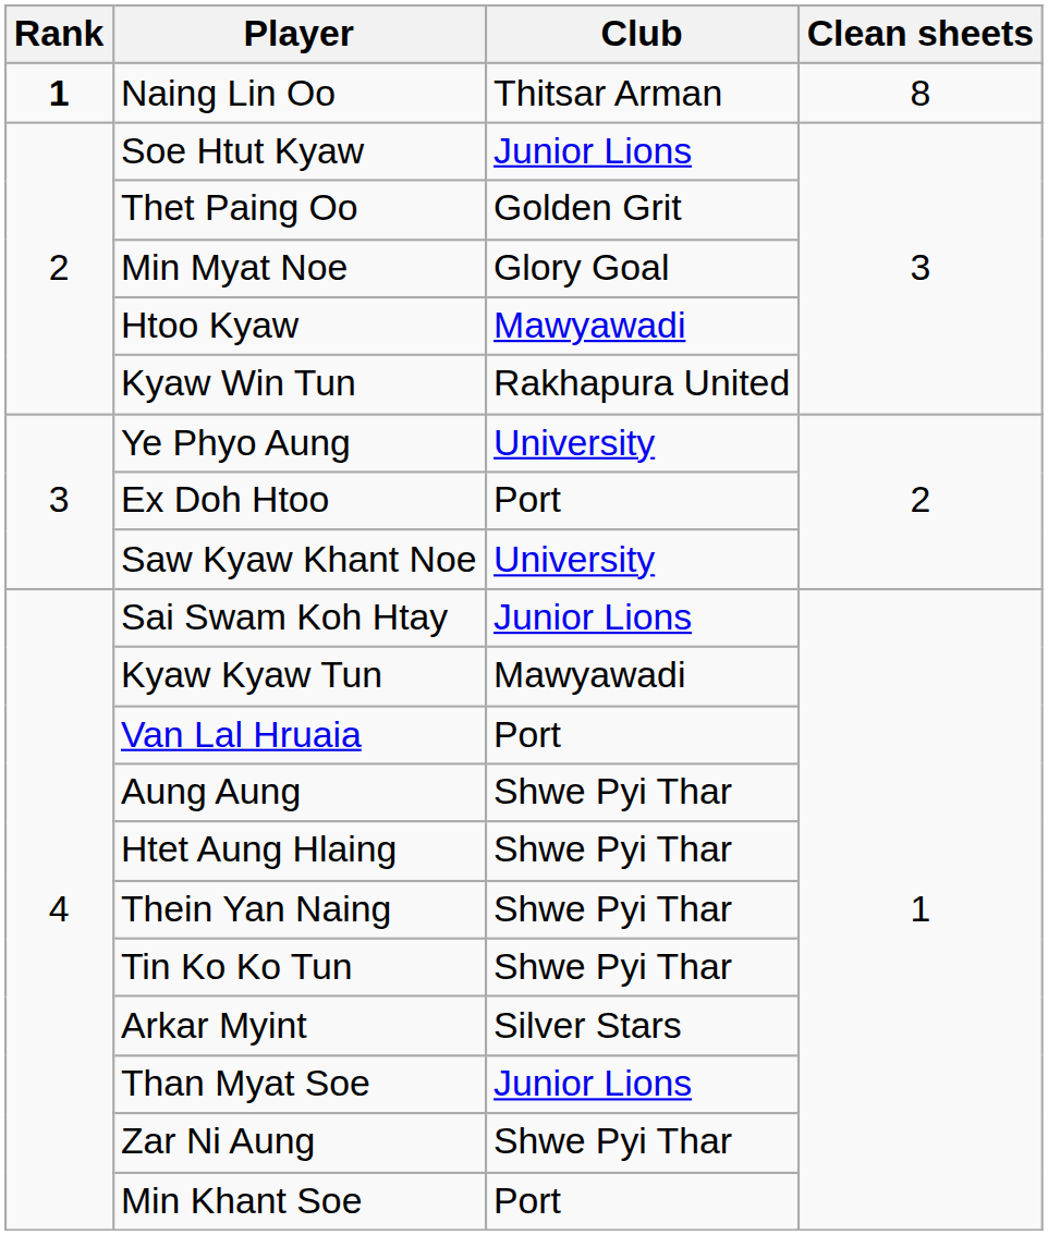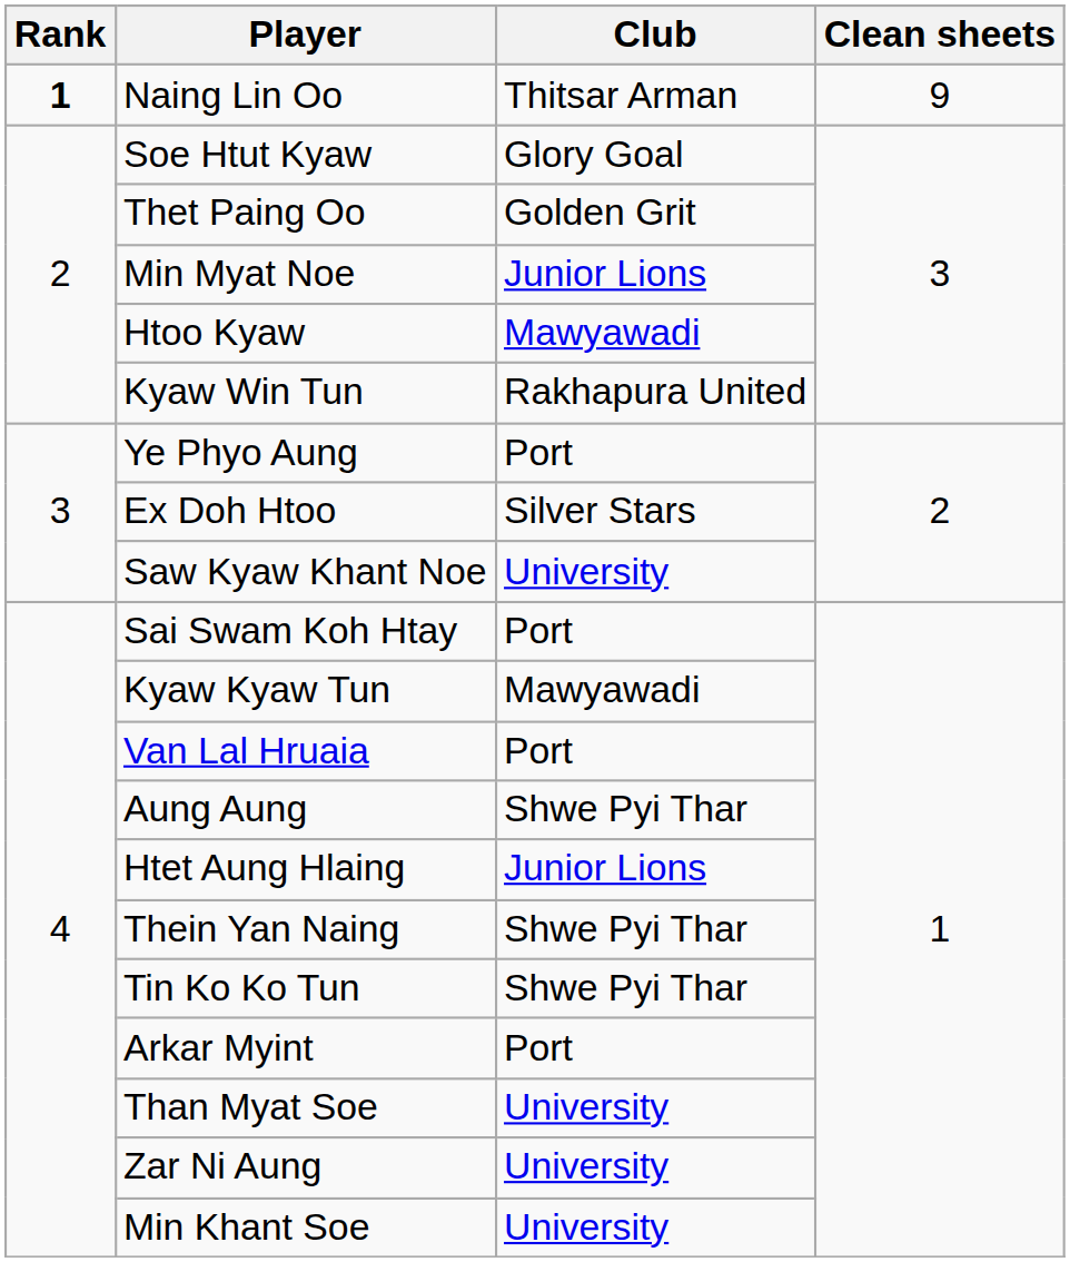Naing Lin Oo | Clean sheets: 8 -> 9
Soe Htut Kyaw | Club: Junior Lions -> Glory Goal
Min Myat Noe | Club: Glory Goal -> Junior Lions
Ye Phyo Aung | Club: University -> Port
Ex Doh Htoo | Club: Port -> Silver Stars
Sai Swam Koh Htay | Club: Junior Lions -> Port
Htet Aung Hlaing | Club: Shwe Pyi Thar -> Junior Lions
Arkar Myint | Club: Silver Stars -> Port
Than Myat Soe | Club: Junior Lions -> University
Zar Ni Aung | Club: Shwe Pyi Thar -> University
Min Khant Soe | Club: Port -> University
